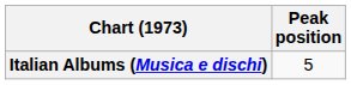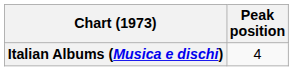Italian Albums (Musica e dischi) | Peak position: 5 -> 4
